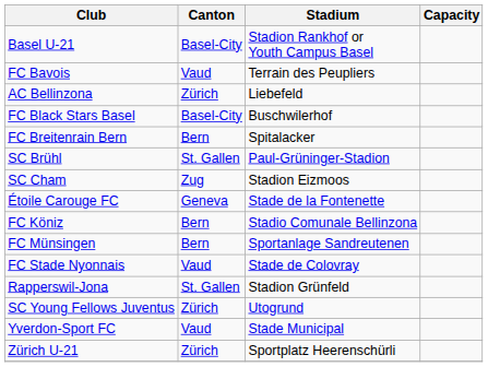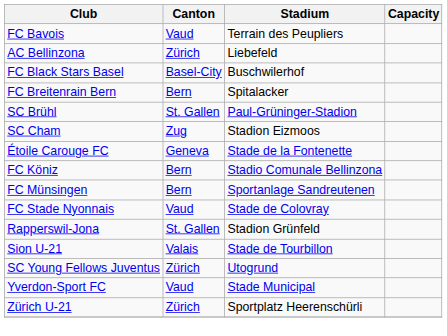- row: Basel U-21 | Basel-City | Stadion Rankhof or Youth Campus Basel
+ row: Sion U-21 | Valais | Stade de Tourbillon
